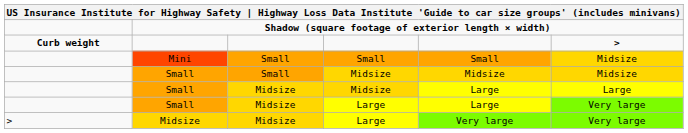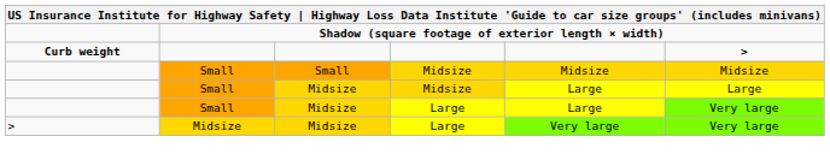- row: Mini | Small | Small | Small | Midsize
